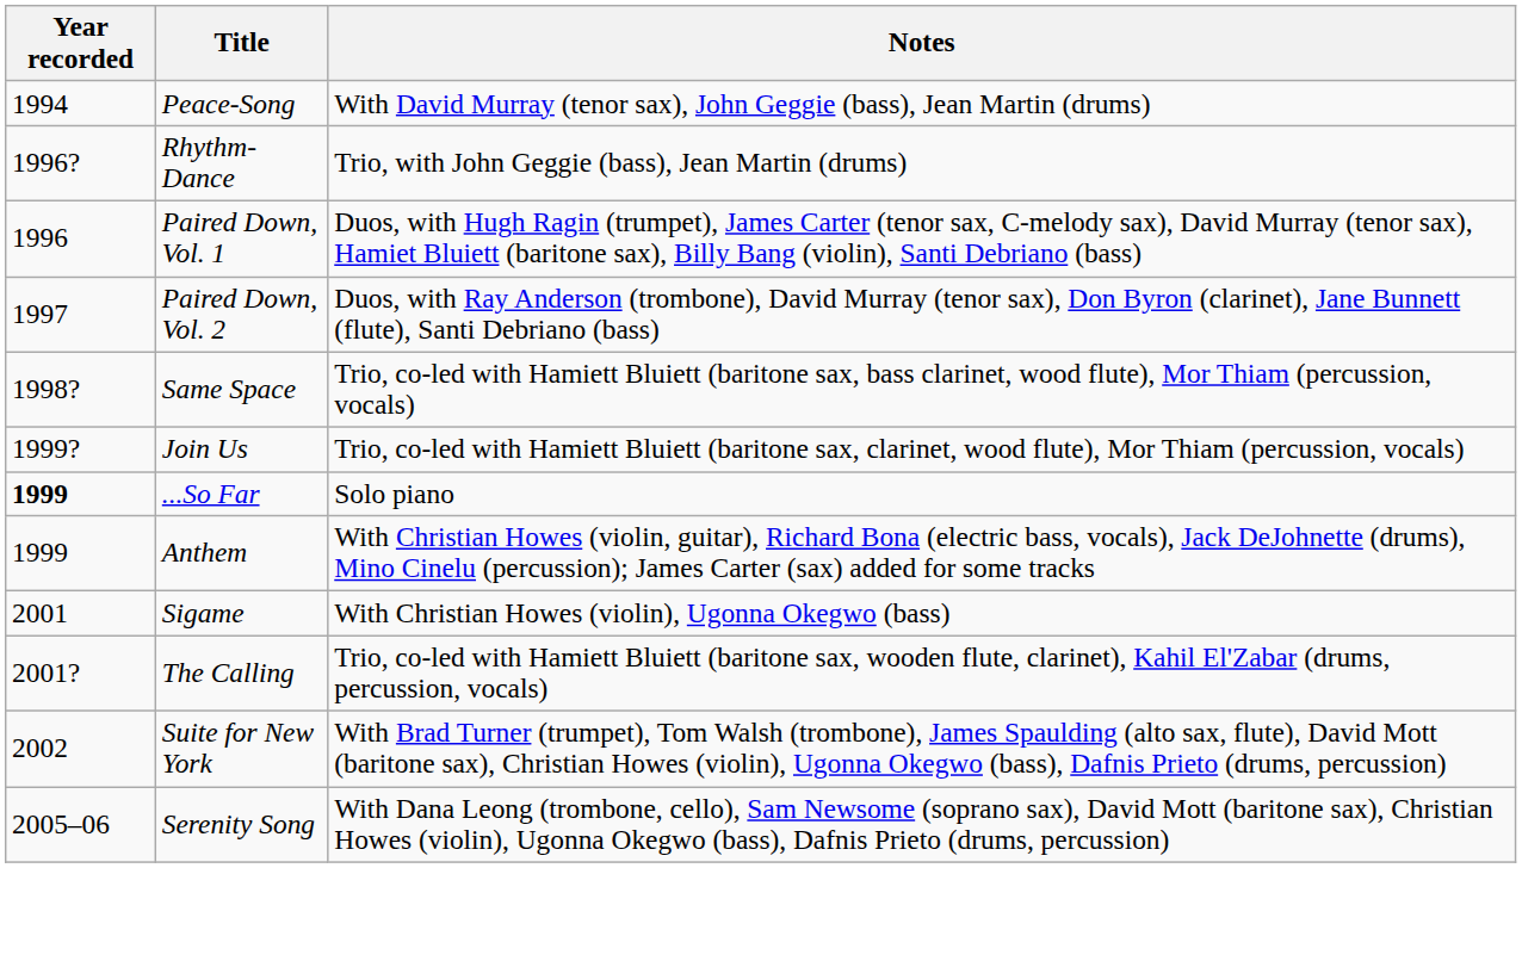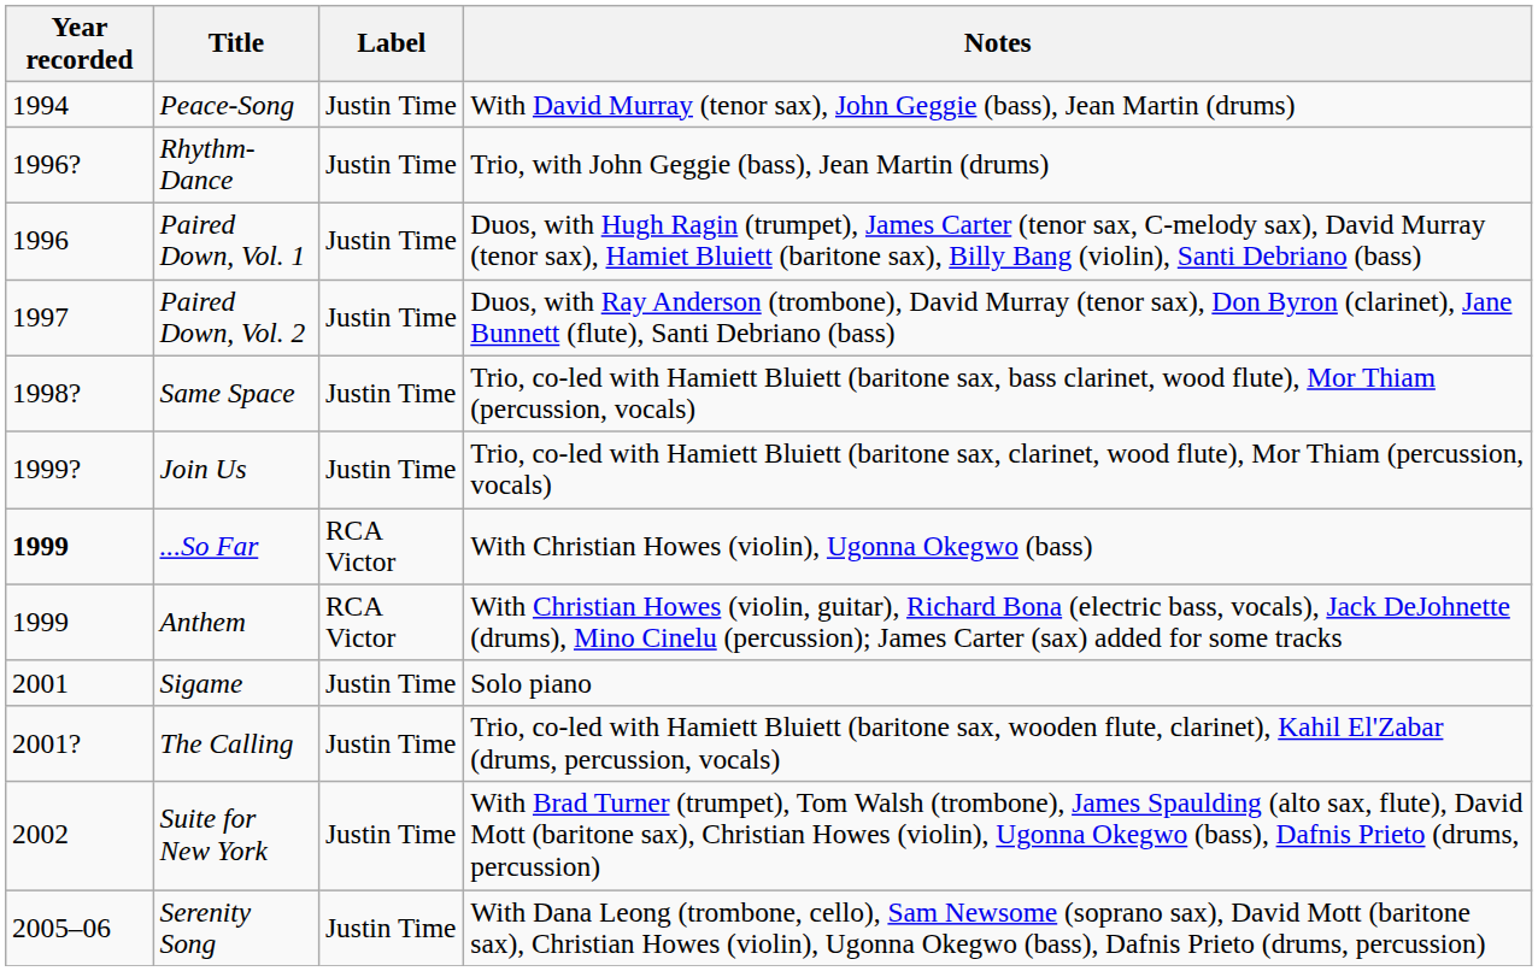+ column: Label | Justin Time | Justin Time | Justin Time | Justin Time | Justin Time | Justin Time | RCA Victor | RCA Victor | Justin Time | Justin Time | Justin Time | Justin Time
...So Far | Notes: Solo piano -> With Christian Howes (violin), Ugonna Okegwo (bass)
Sigame | Notes: With Christian Howes (violin), Ugonna Okegwo (bass) -> Solo piano
